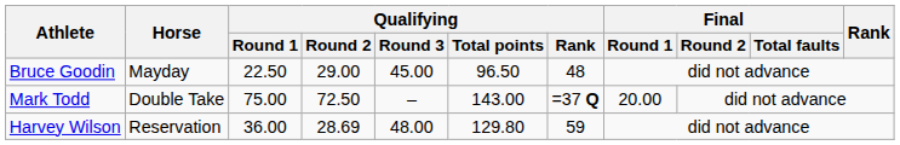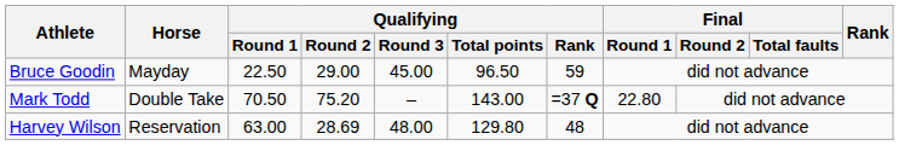Bruce Goodin | Qualifying / Rank: 48 -> 59
Mark Todd | Qualifying / Round 1: 75.00 -> 70.50
Mark Todd | Qualifying / Round 2: 72.50 -> 75.20
Mark Todd | Final / Round 1: 20.00 -> 22.80
Harvey Wilson | Qualifying / Round 1: 36.00 -> 63.00
Harvey Wilson | Qualifying / Rank: 59 -> 48
